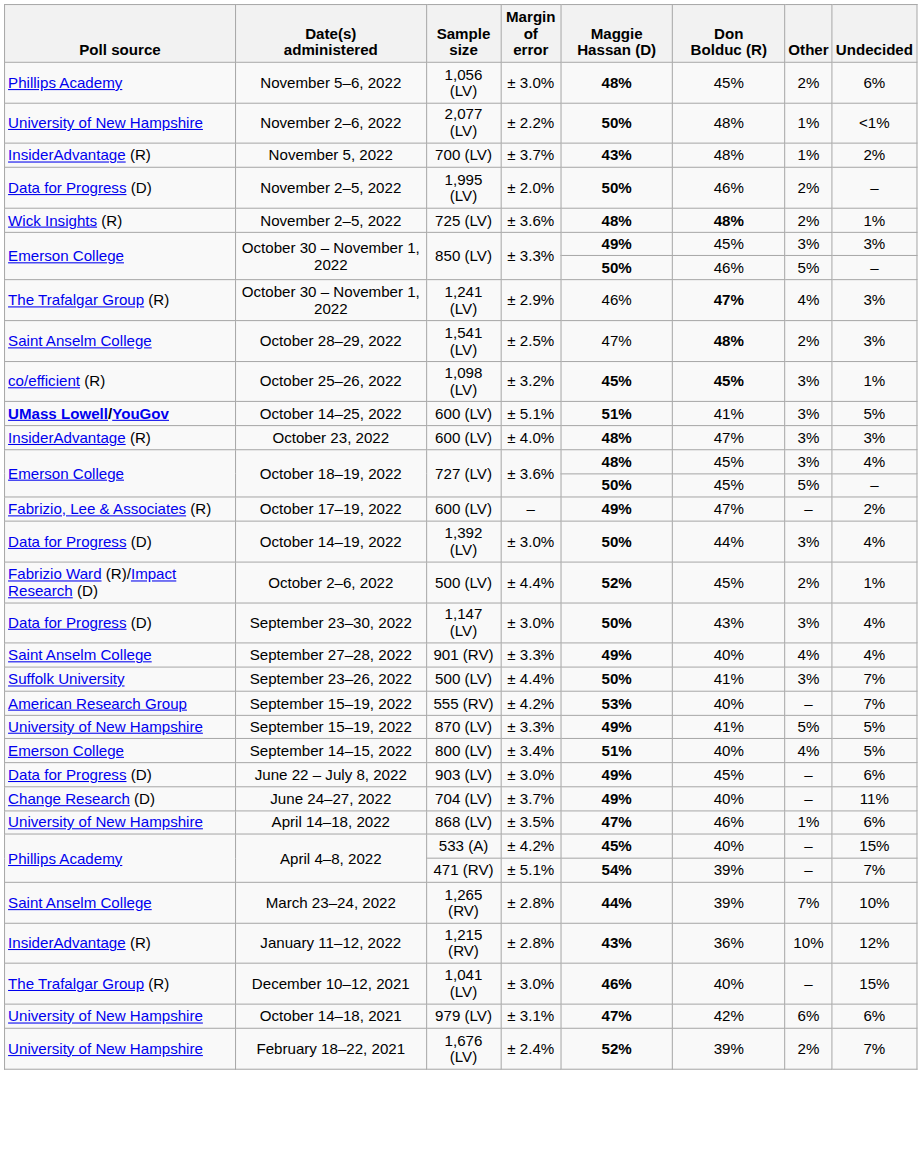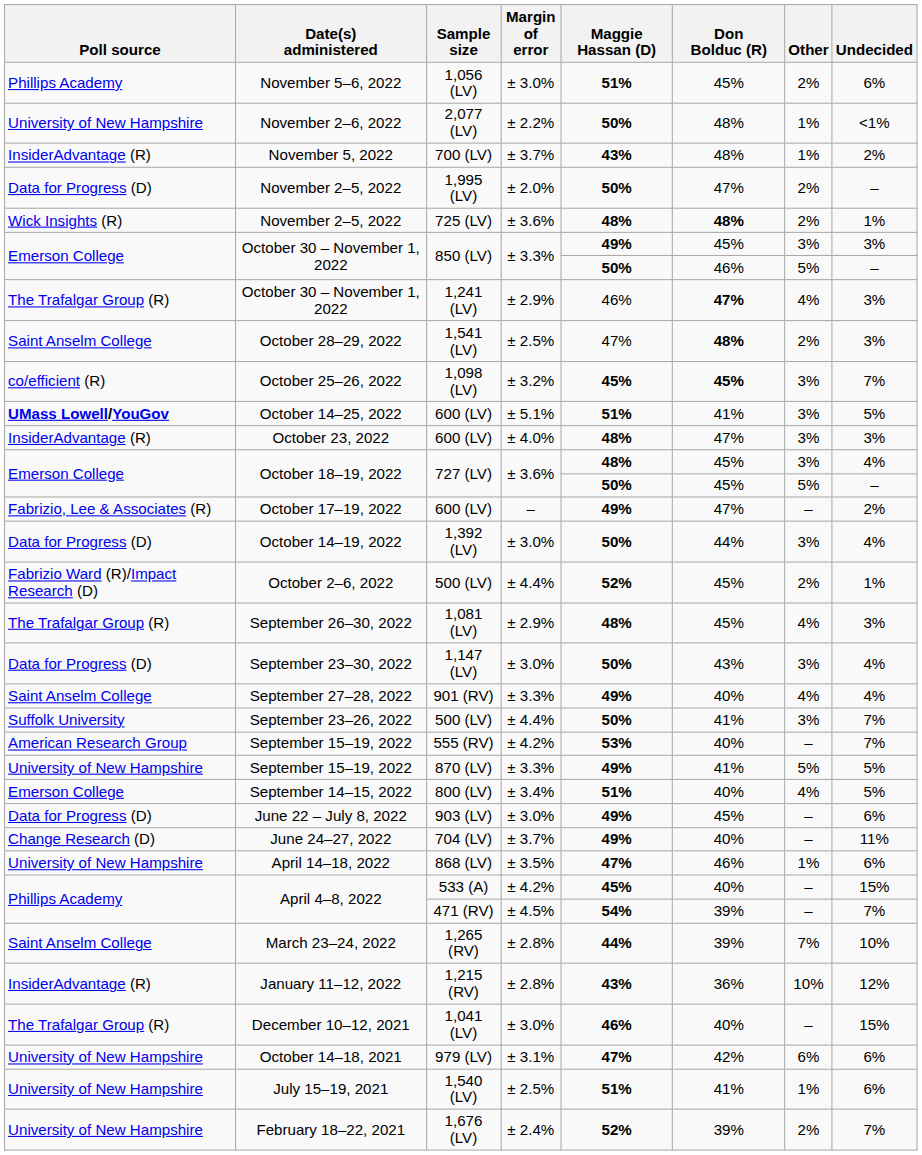1,056 (LV) | Maggie Hassan (D): 48% -> 51%
1,995 (LV) | Don Bolduc (R): 46% -> 47%
1,098 (LV) | Undecided: 1% -> 7%
+ row: The Trafalgar Group (R) | September 26–30, 2022 | 1,081 (LV) | ± 2.9% | 48% | 45% | 4% | 3%
471 (RV) | Margin of error: ± 5.1% -> ± 4.5%
+ row: University of New Hampshire | July 15–19, 2021 | 1,540 (LV) | ± 2.5% | 51% | 41% | 1% | 6%
